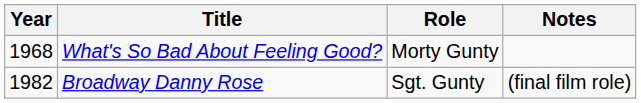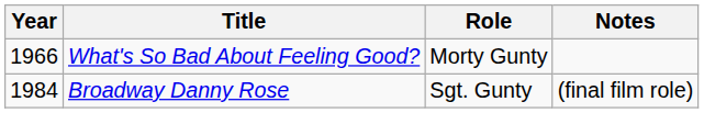What's So Bad About Feeling Good? | Year: 1968 -> 1966
Broadway Danny Rose | Year: 1982 -> 1984
